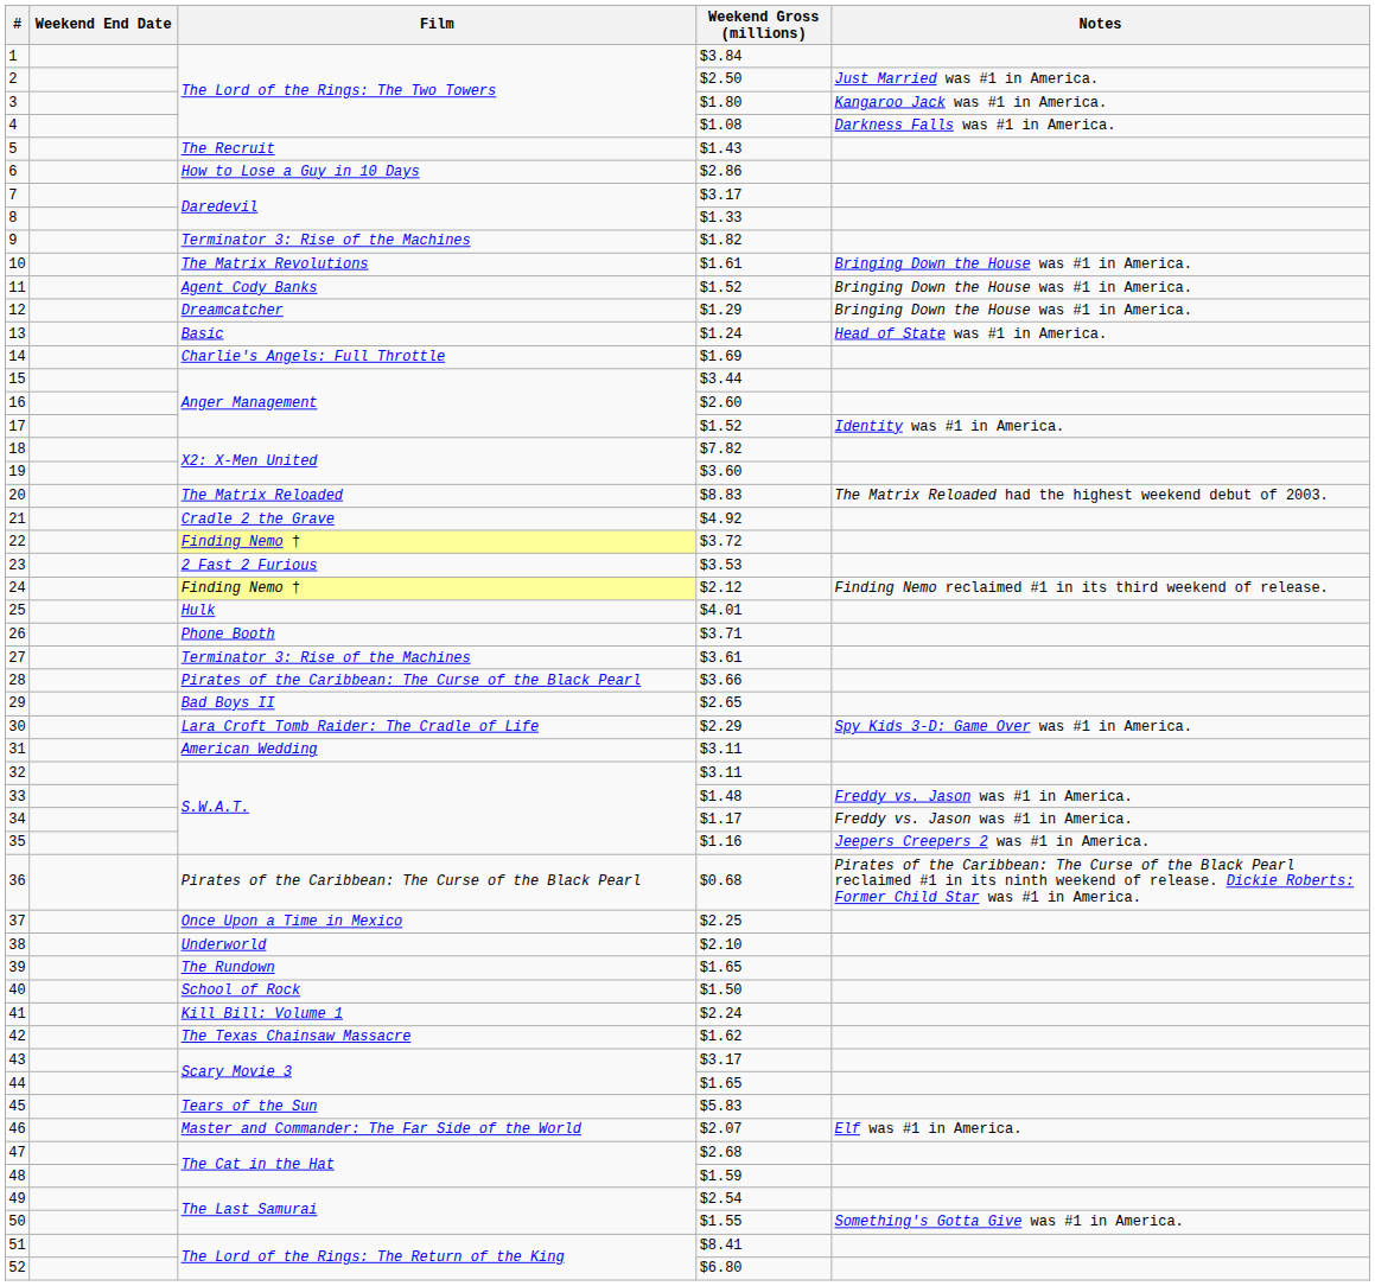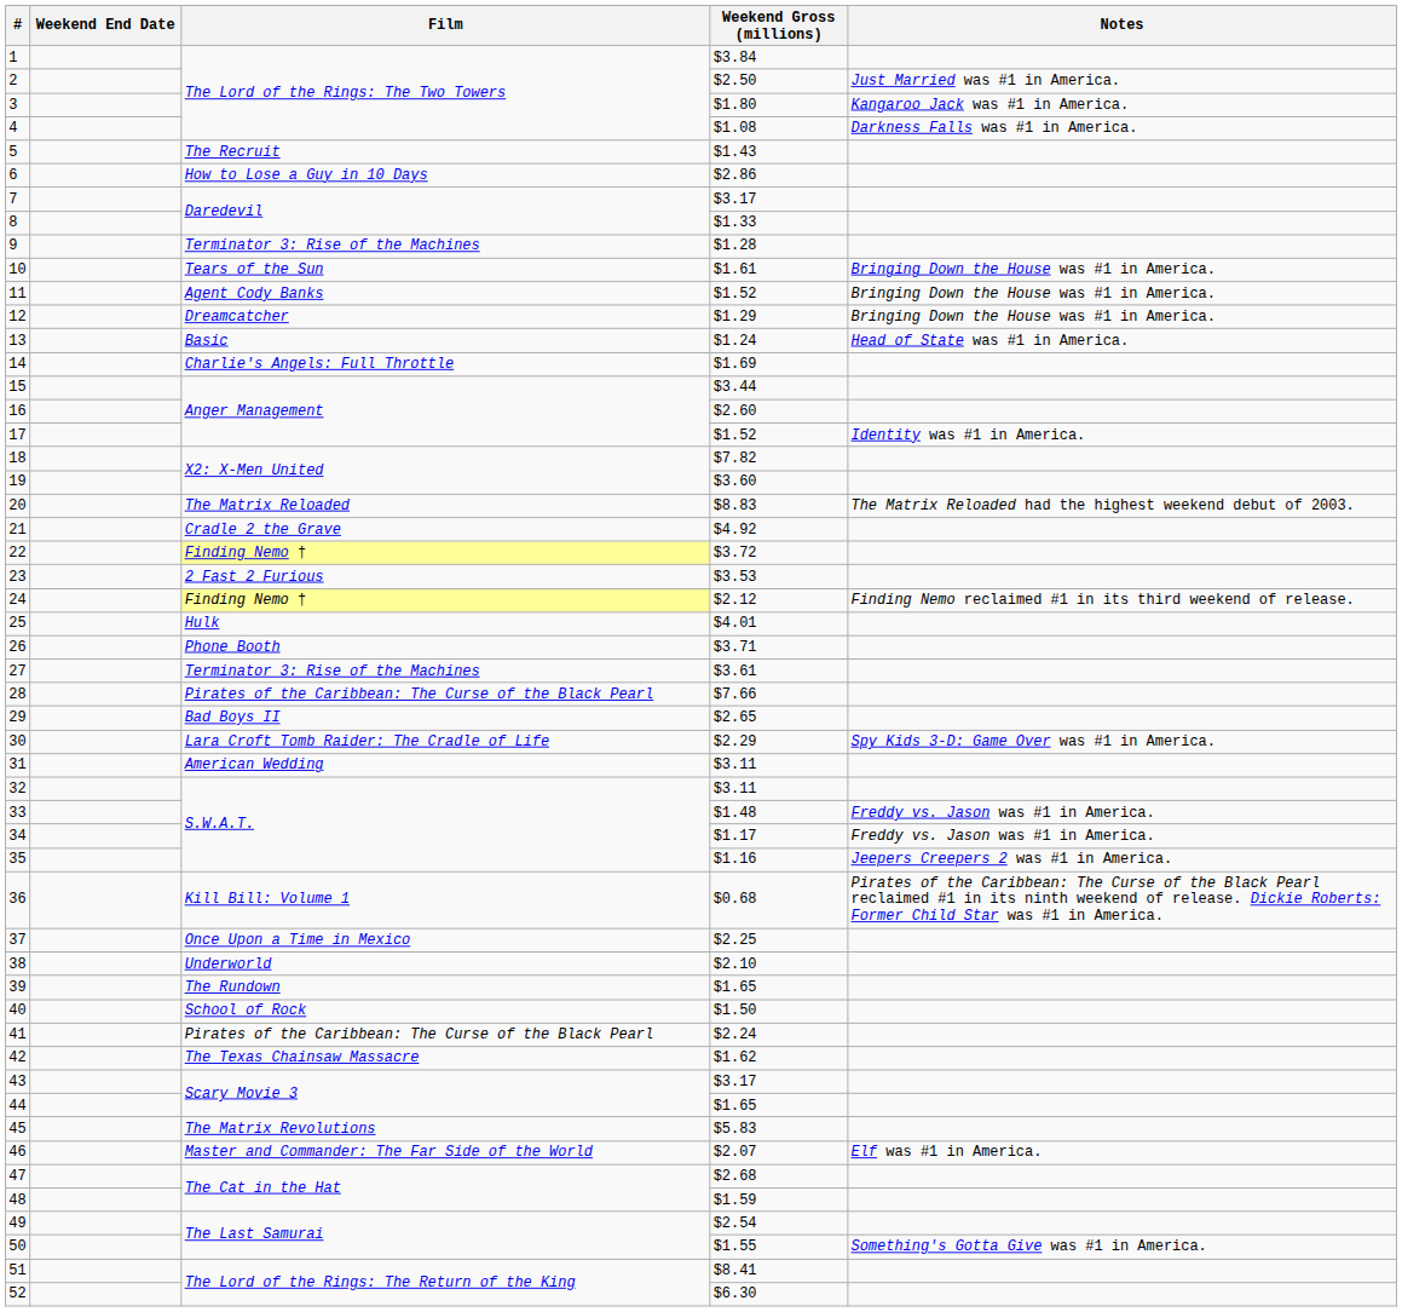9 | Weekend Gross (millions): $1.82 -> $1.28
10 | Film: The Matrix Revolutions -> Tears of the Sun
28 | Weekend Gross (millions): $3.66 -> $7.66
36 | Film: Pirates of the Caribbean: The Curse of the Black Pearl -> Kill Bill: Volume 1
41 | Film: Kill Bill: Volume 1 -> Pirates of the Caribbean: The Curse of the Black Pearl
45 | Film: Tears of the Sun -> The Matrix Revolutions
52 | Weekend Gross (millions): $6.80 -> $6.30
